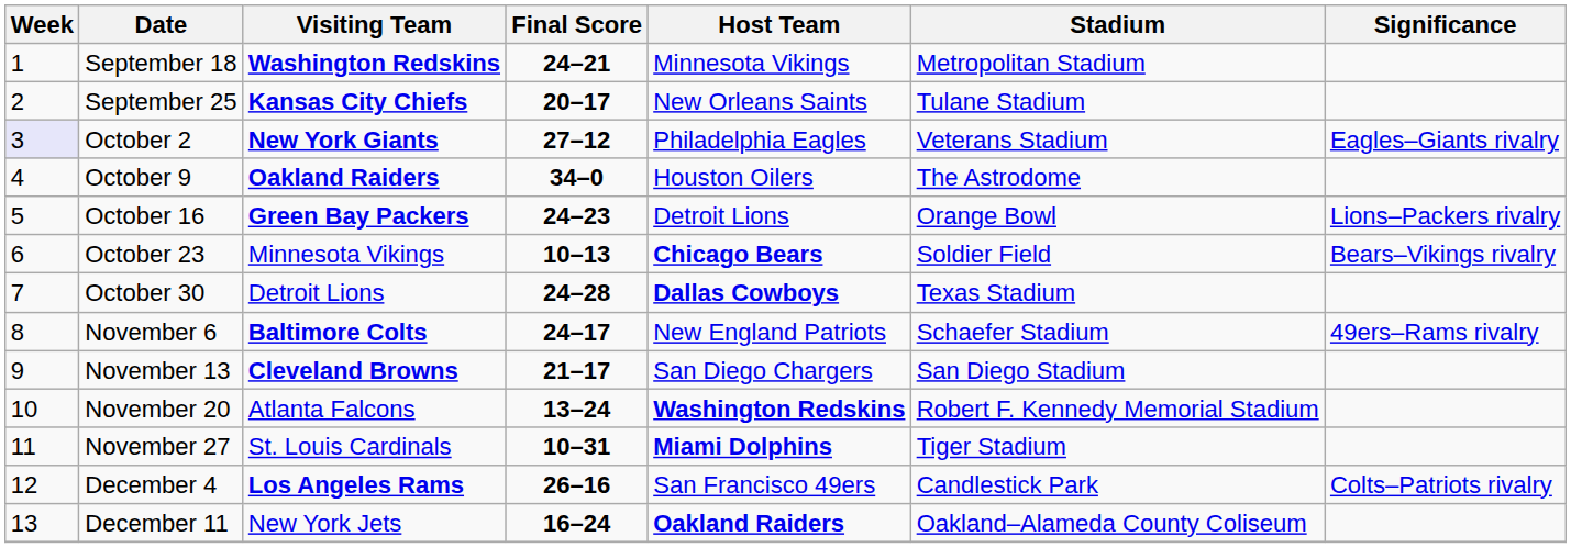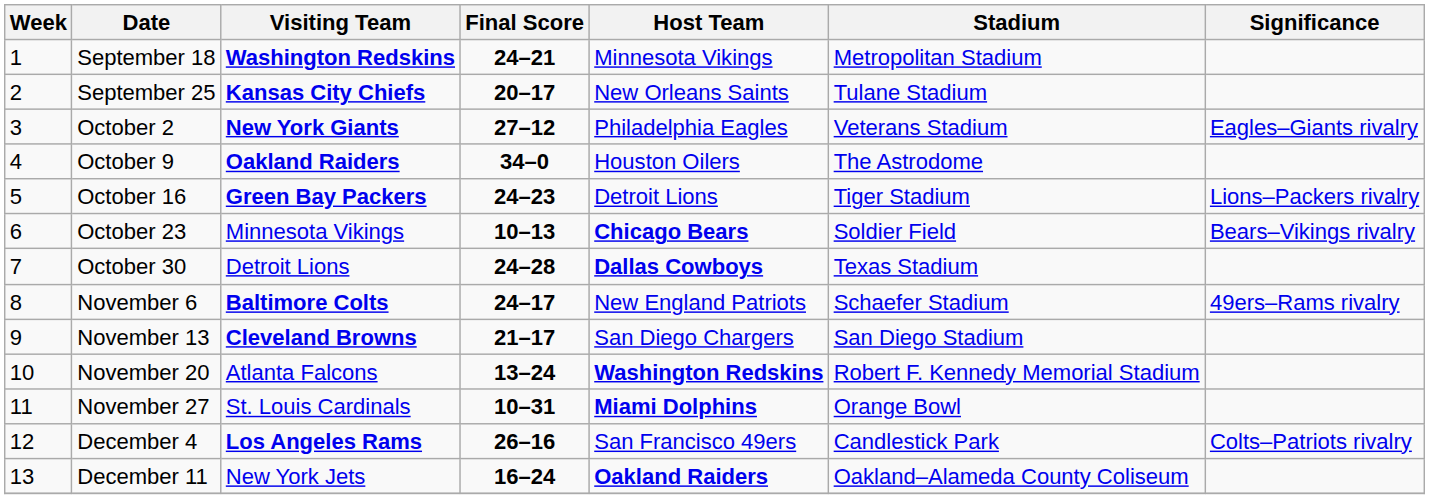October 2 | Week: lavender background -> no background
October 16 | Stadium: Orange Bowl -> Tiger Stadium
November 27 | Stadium: Tiger Stadium -> Orange Bowl
